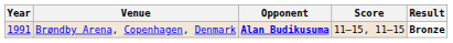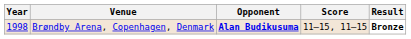Brøndby Arena, Copenhagen, Denmark | Year: 1991 -> 1998
